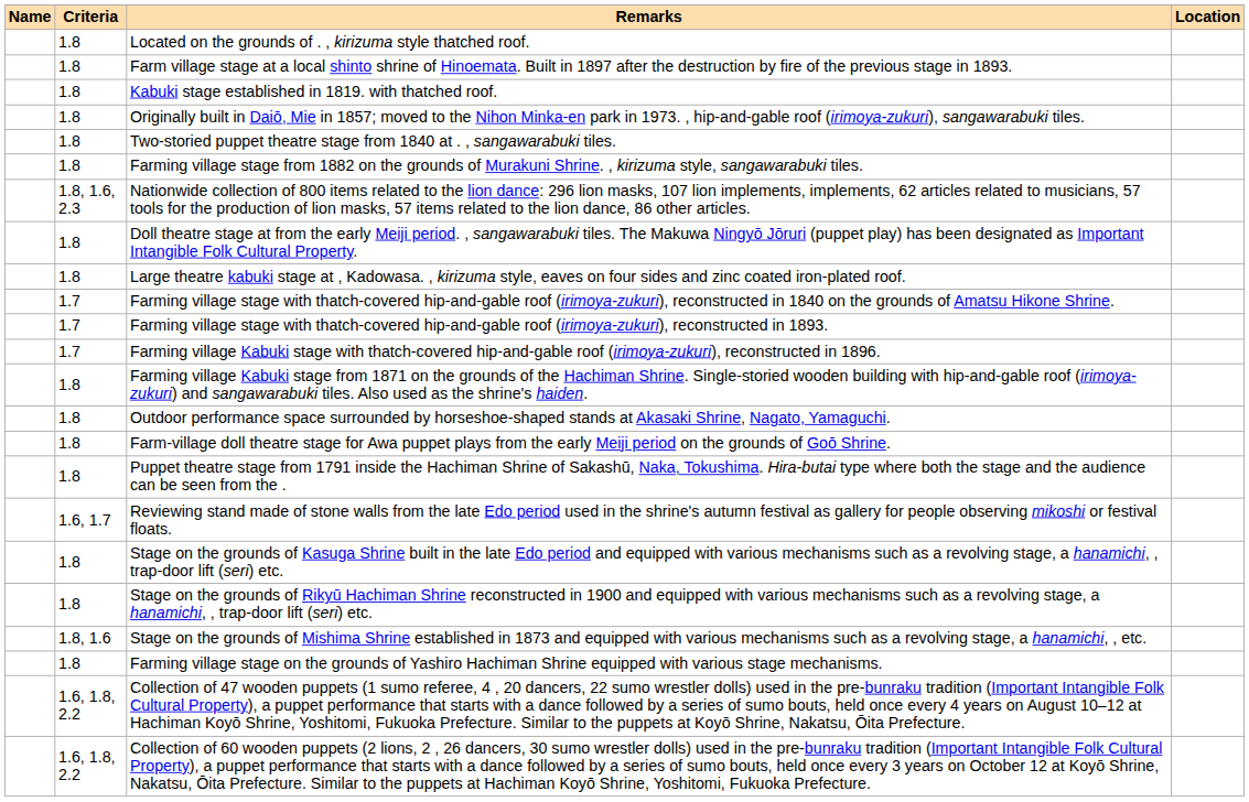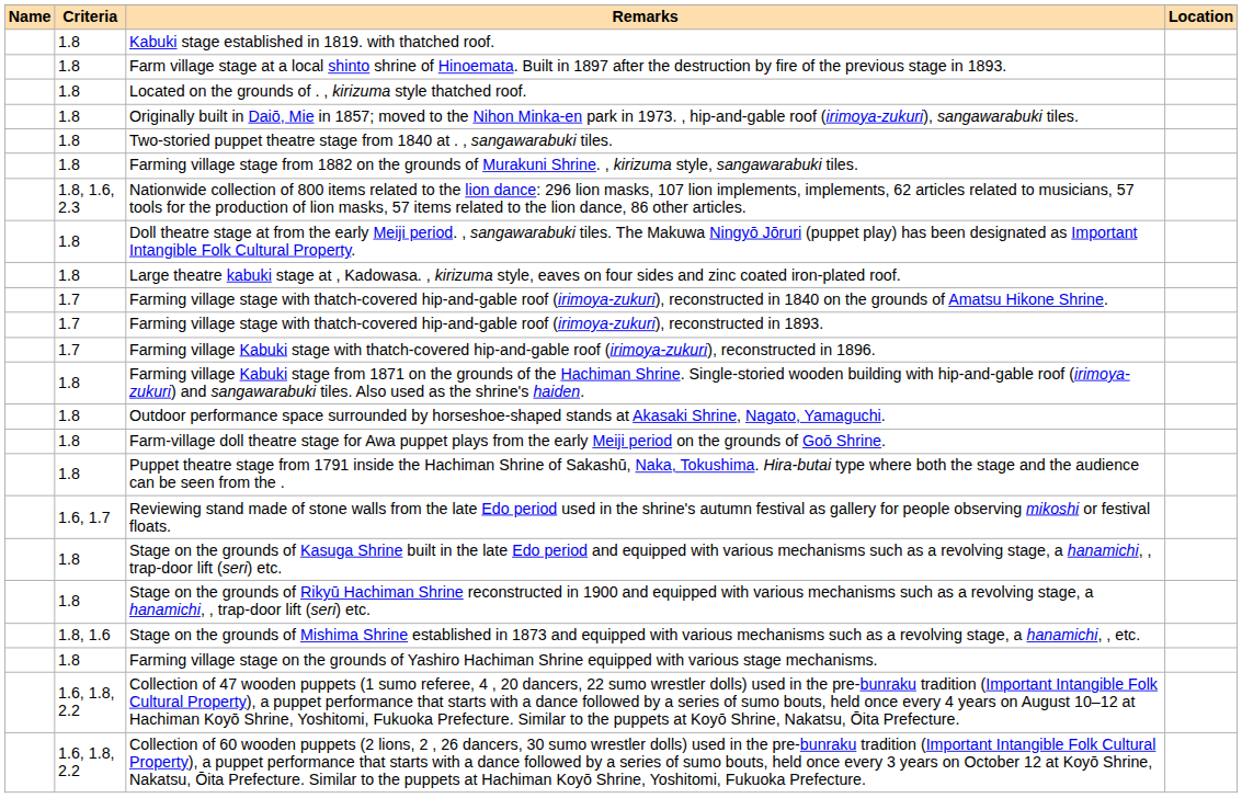rows swapped: Located on the grounds of . , kirizuma style thatched roof. <-> Kabuki stage established in 1819. with thatched roof.
